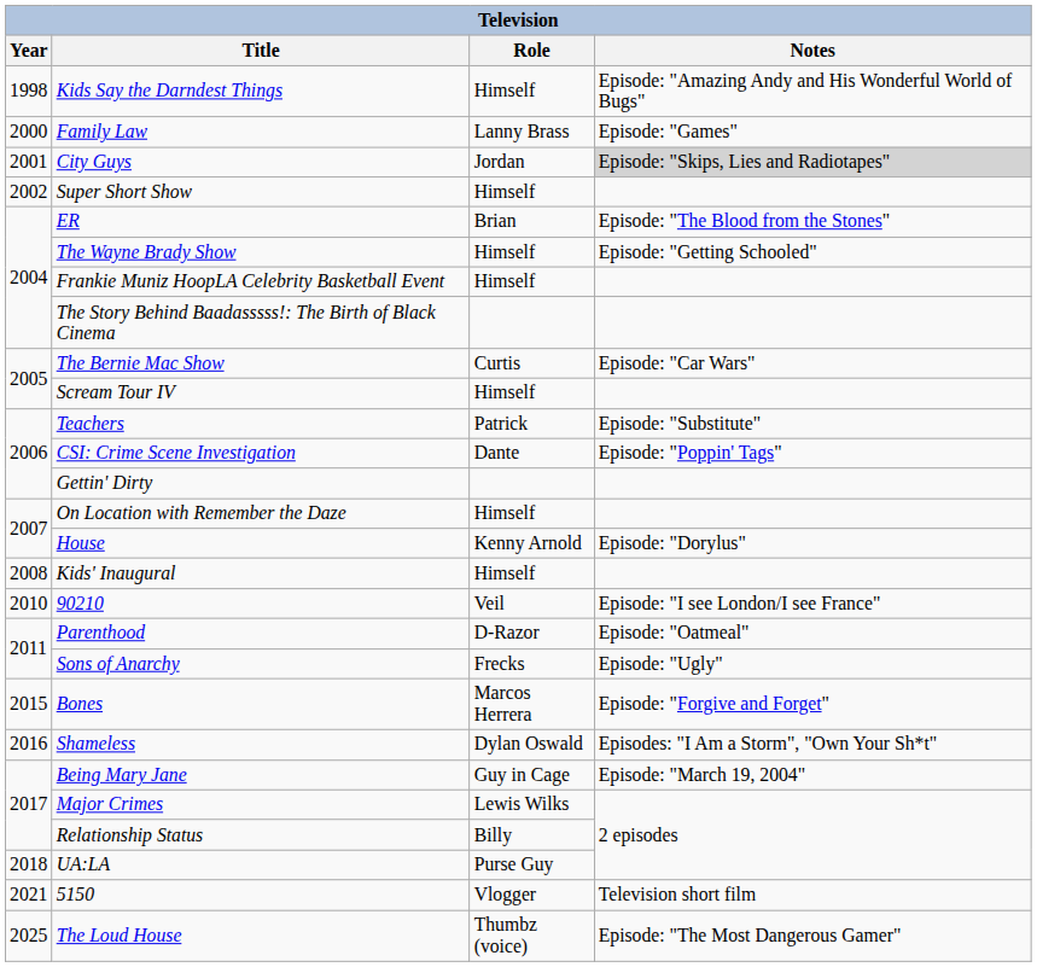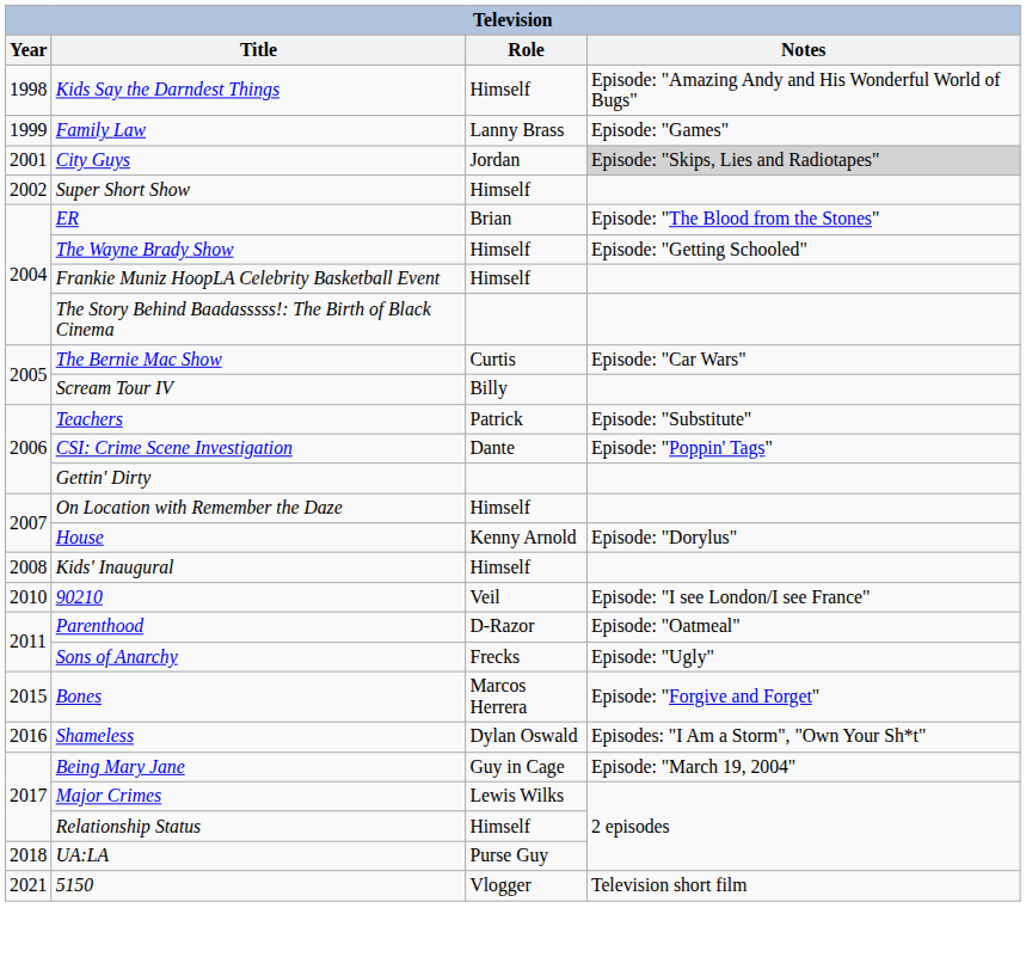Family Law | Year: 2000 -> 1999
Scream Tour IV | Role: Himself -> Billy
Relationship Status | Role: Billy -> Himself
- row: 2025 | The Loud House | Thumbz (voice) | Episode: "The Most Dangerous Gamer"
